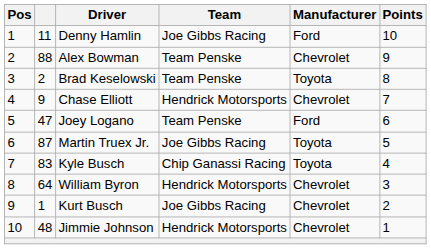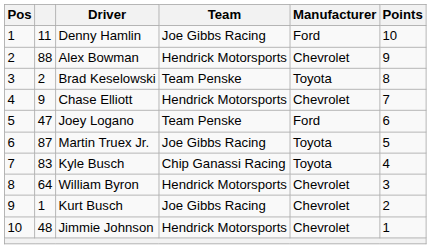Alex Bowman | Team: Team Penske -> Hendrick Motorsports
